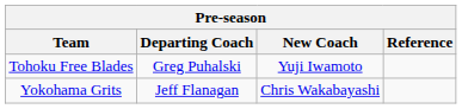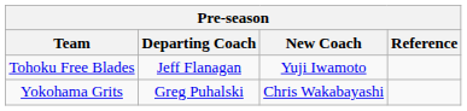Tohoku Free Blades | Departing Coach: Greg Puhalski -> Jeff Flanagan
Yokohama Grits | Departing Coach: Jeff Flanagan -> Greg Puhalski
